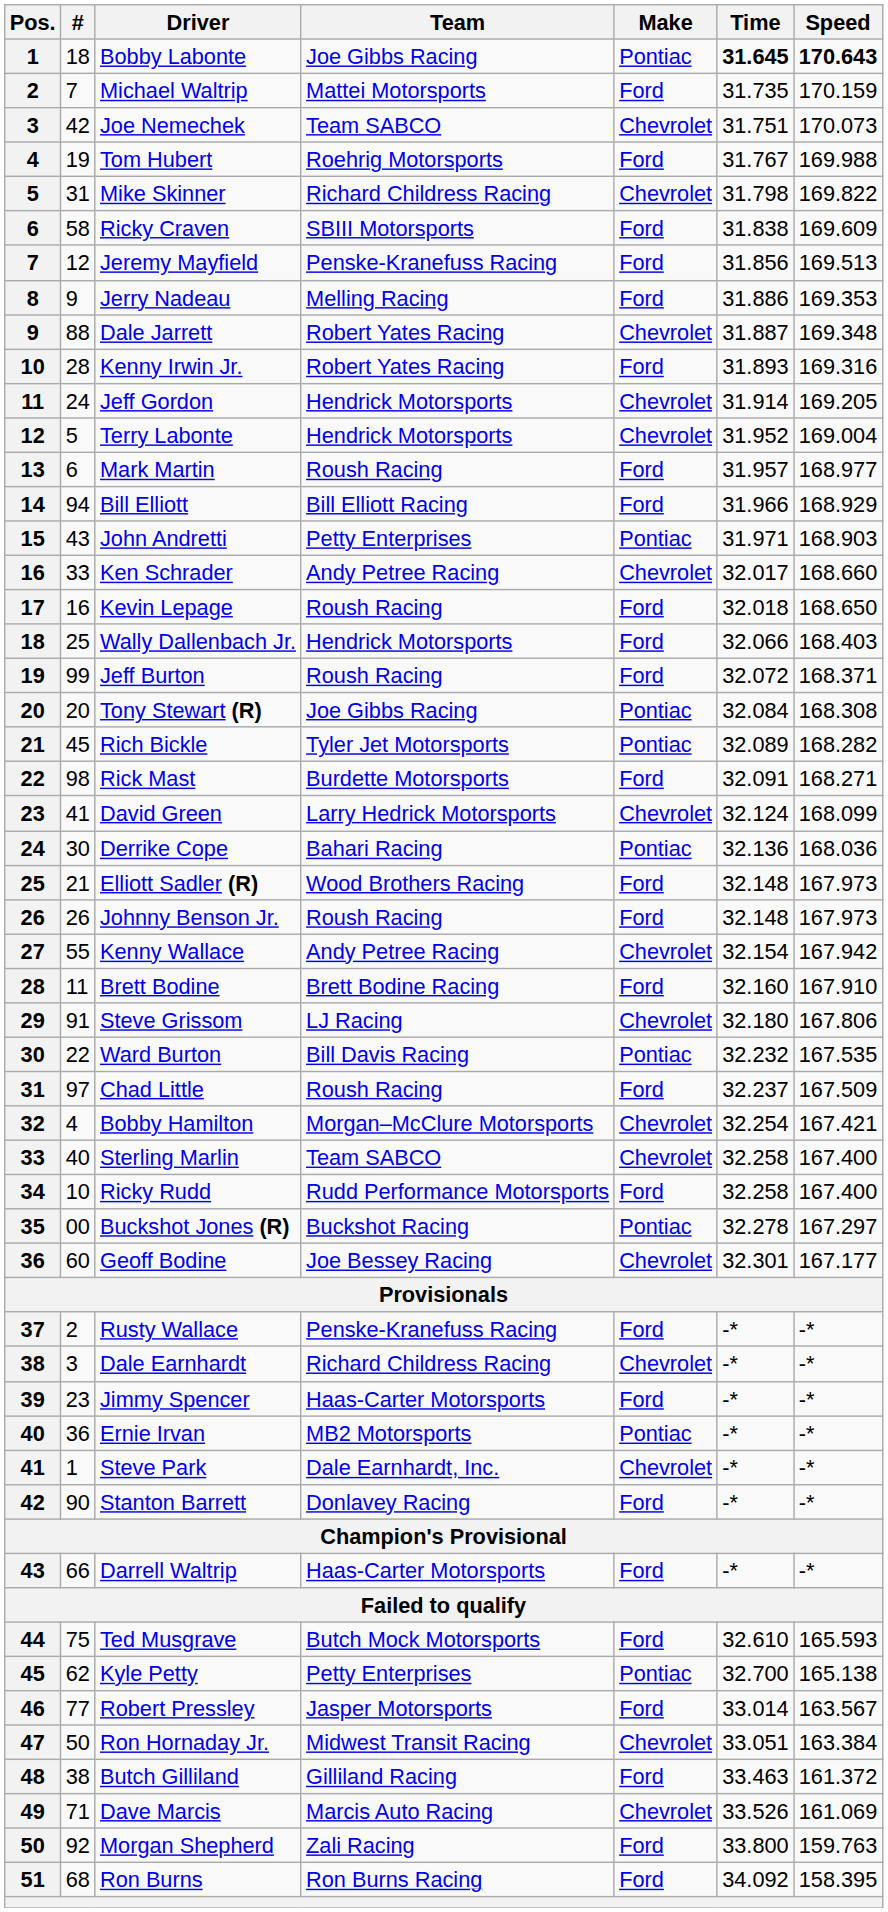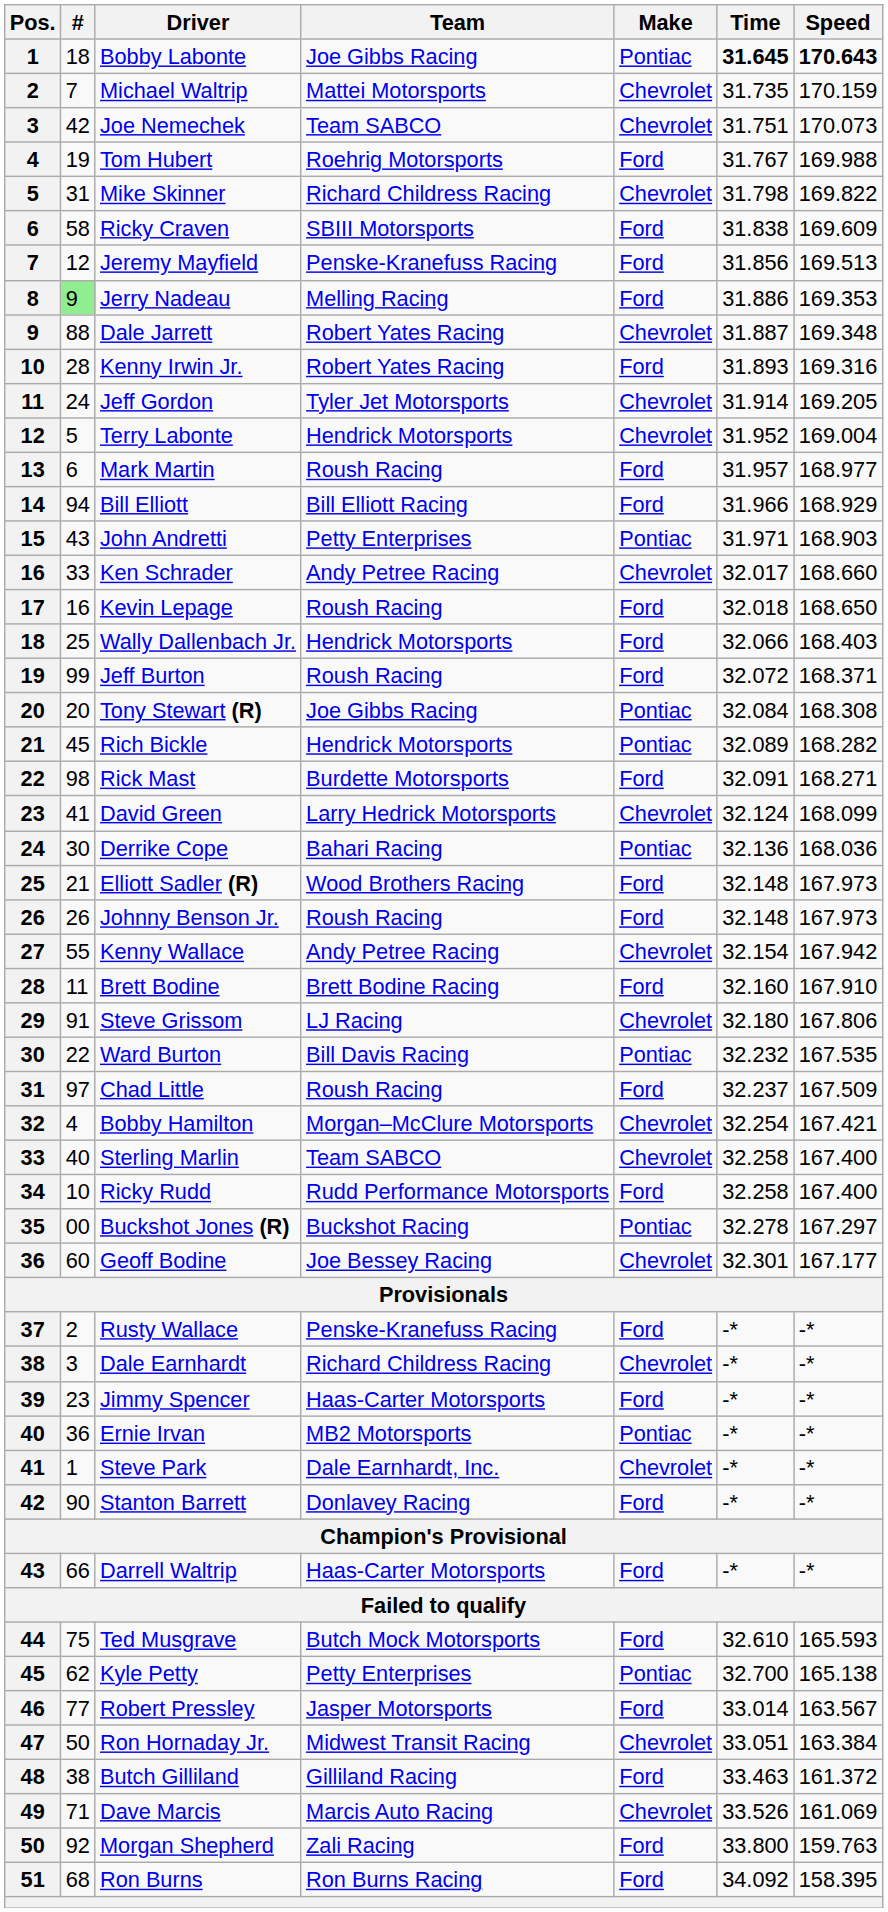Michael Waltrip | Make: Ford -> Chevrolet
Jerry Nadeau | #: no background -> lightgreen background
Jeff Gordon | Team: Hendrick Motorsports -> Tyler Jet Motorsports
Rich Bickle | Team: Tyler Jet Motorsports -> Hendrick Motorsports
